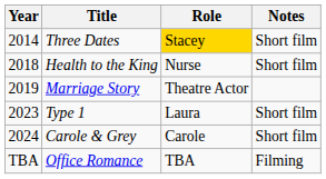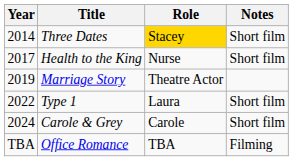Health to the King | Year: 2018 -> 2017
Type 1 | Year: 2023 -> 2022
